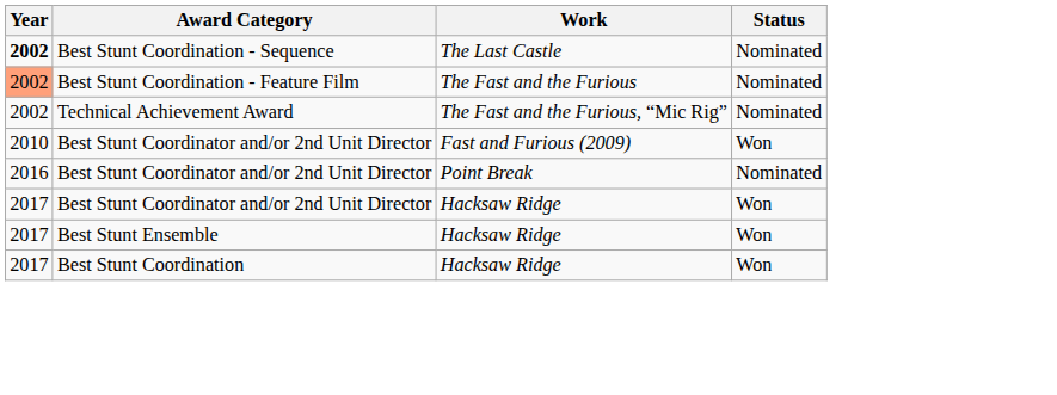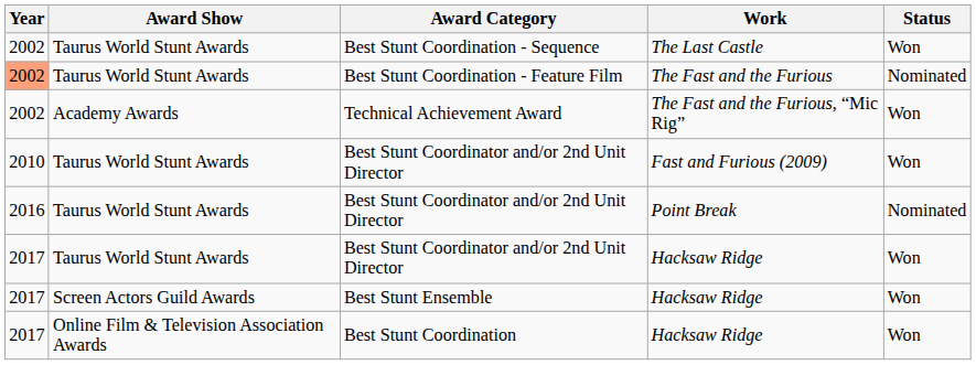+ column: Award Show | Taurus World Stunt Awards | Taurus World Stunt Awards | Academy Awards | Taurus World Stunt Awards | Taurus World Stunt Awards | Taurus World Stunt Awards | Screen Actors Guild Awards | Online Film & Television Association Awards
Best Stunt Coordination - Sequence | Year: bold -> normal
Best Stunt Coordination - Sequence | Status: Nominated -> Won
Technical Achievement Award | Status: Nominated -> Won
